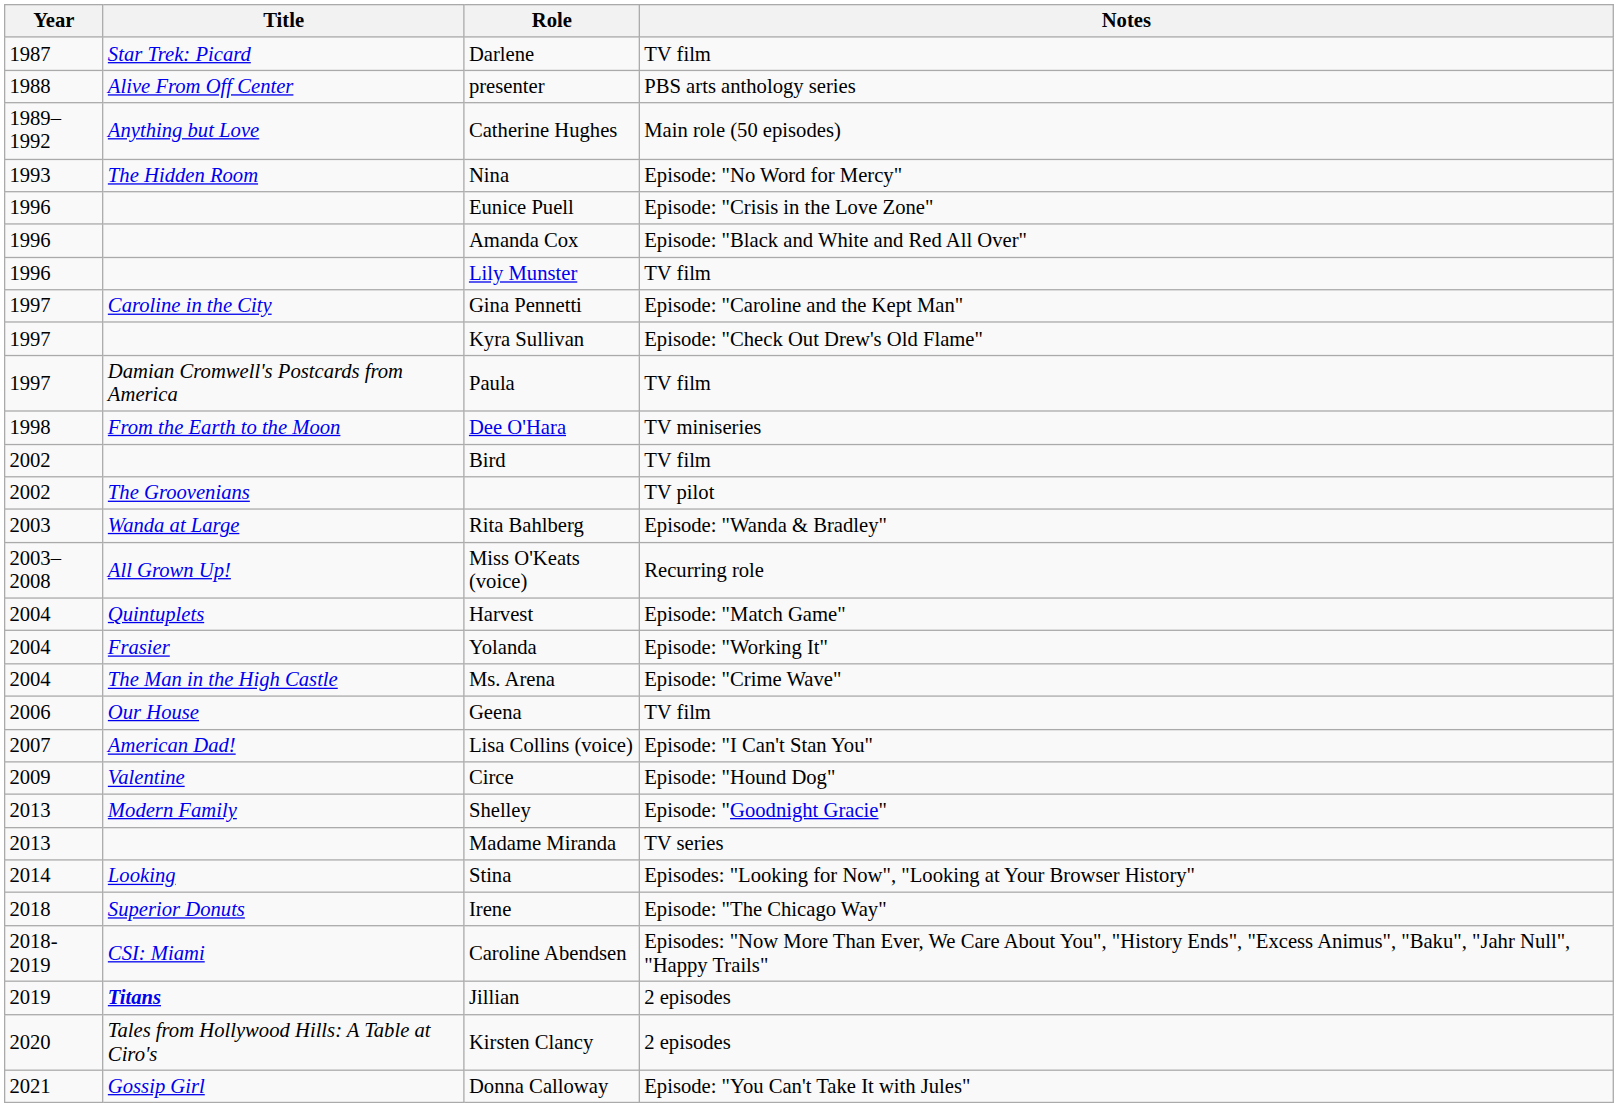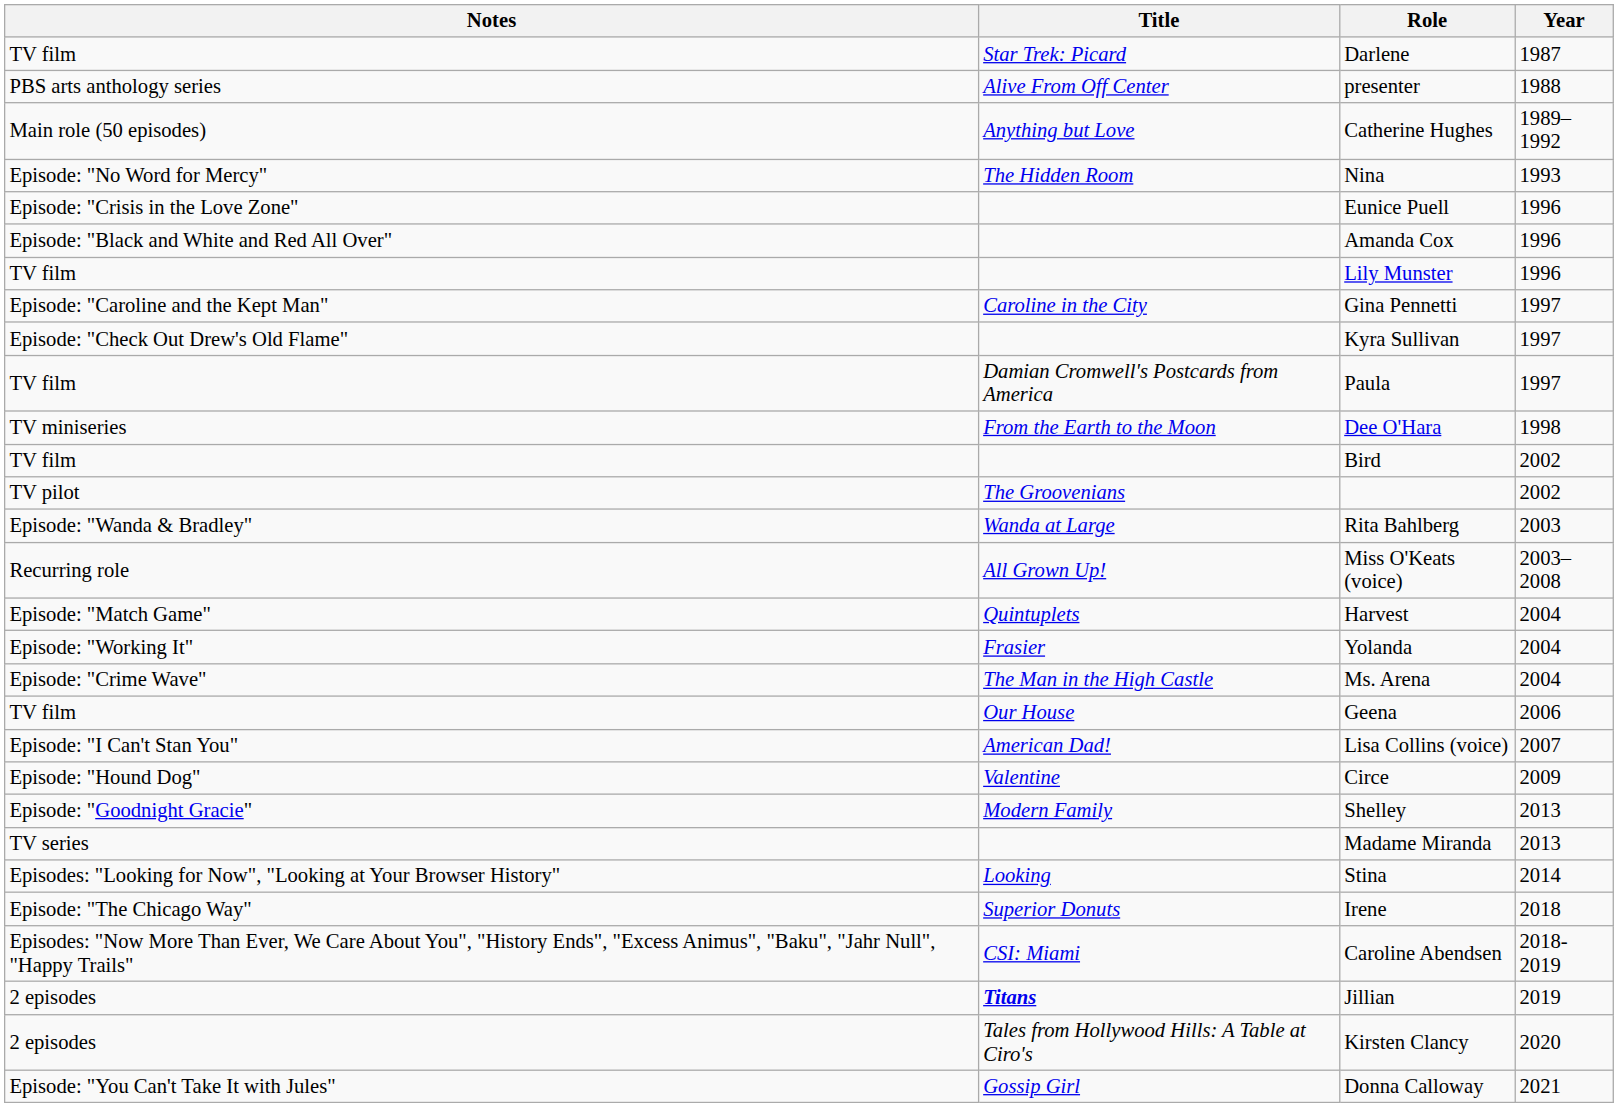columns swapped: Year <-> Notes
